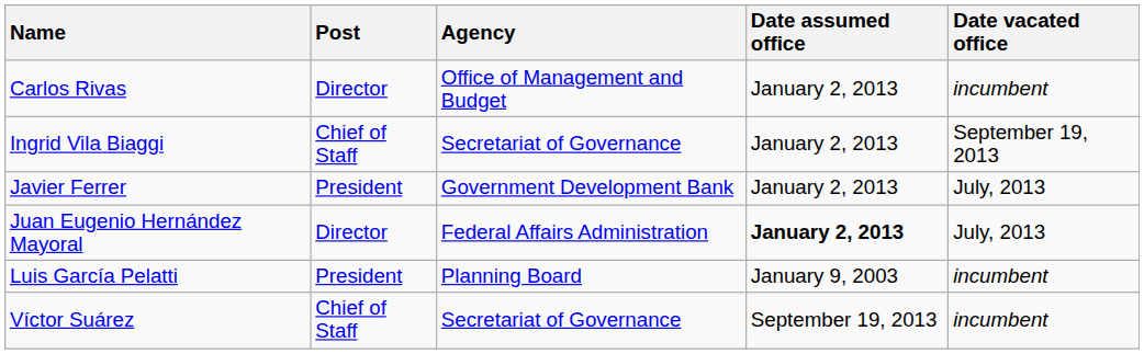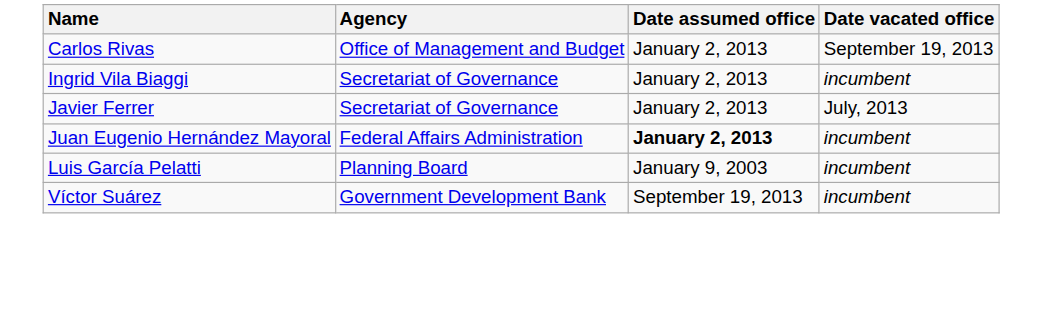- column: Post | Director | Chief of Staff | President | Director | President | Chief of Staff
Carlos Rivas | Date vacated office: incumbent -> September 19, 2013
Ingrid Vila Biaggi | Date vacated office: September 19, 2013 -> incumbent
Javier Ferrer | Agency: Government Development Bank -> Secretariat of Governance
Juan Eugenio Hernández Mayoral | Date vacated office: July, 2013 -> incumbent
Víctor Suárez | Agency: Secretariat of Governance -> Government Development Bank
